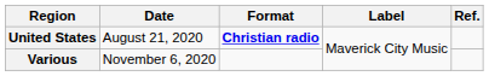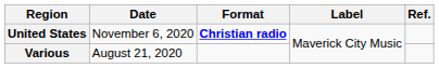United States | Date: August 21, 2020 -> November 6, 2020
Various | Date: November 6, 2020 -> August 21, 2020
